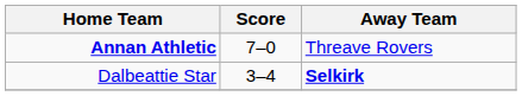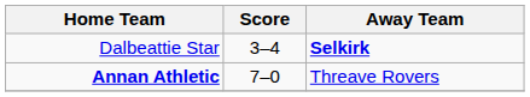rows swapped: Dalbeattie Star <-> Annan Athletic
